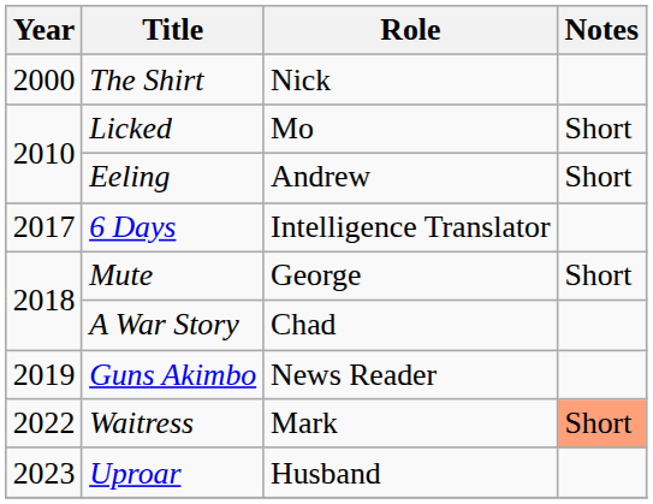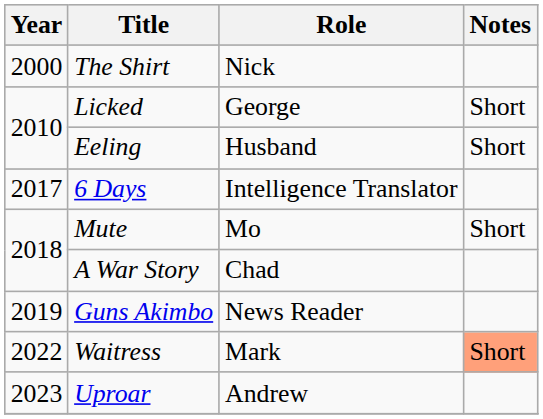Licked | Role: Mo -> George
Eeling | Role: Andrew -> Husband
Mute | Role: George -> Mo
Uproar | Role: Husband -> Andrew
